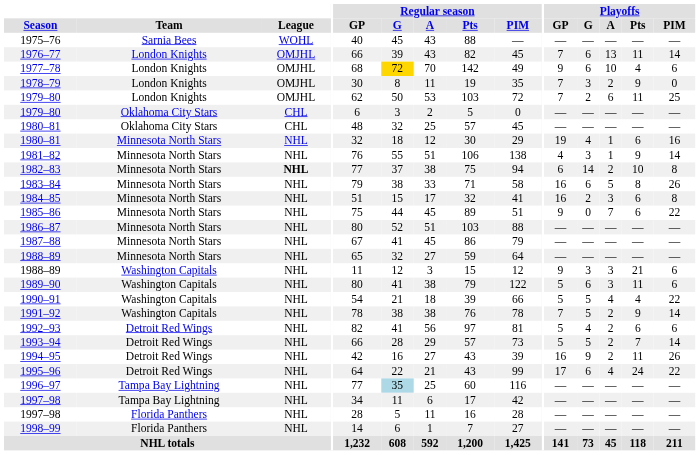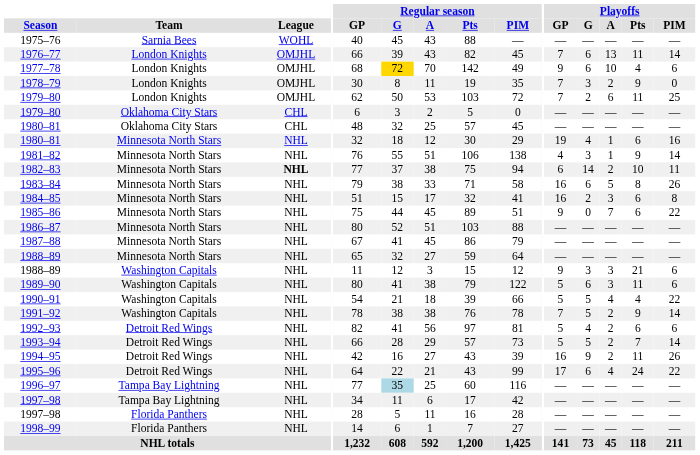1982–83 | Playoffs / PIM: 8 -> 11
